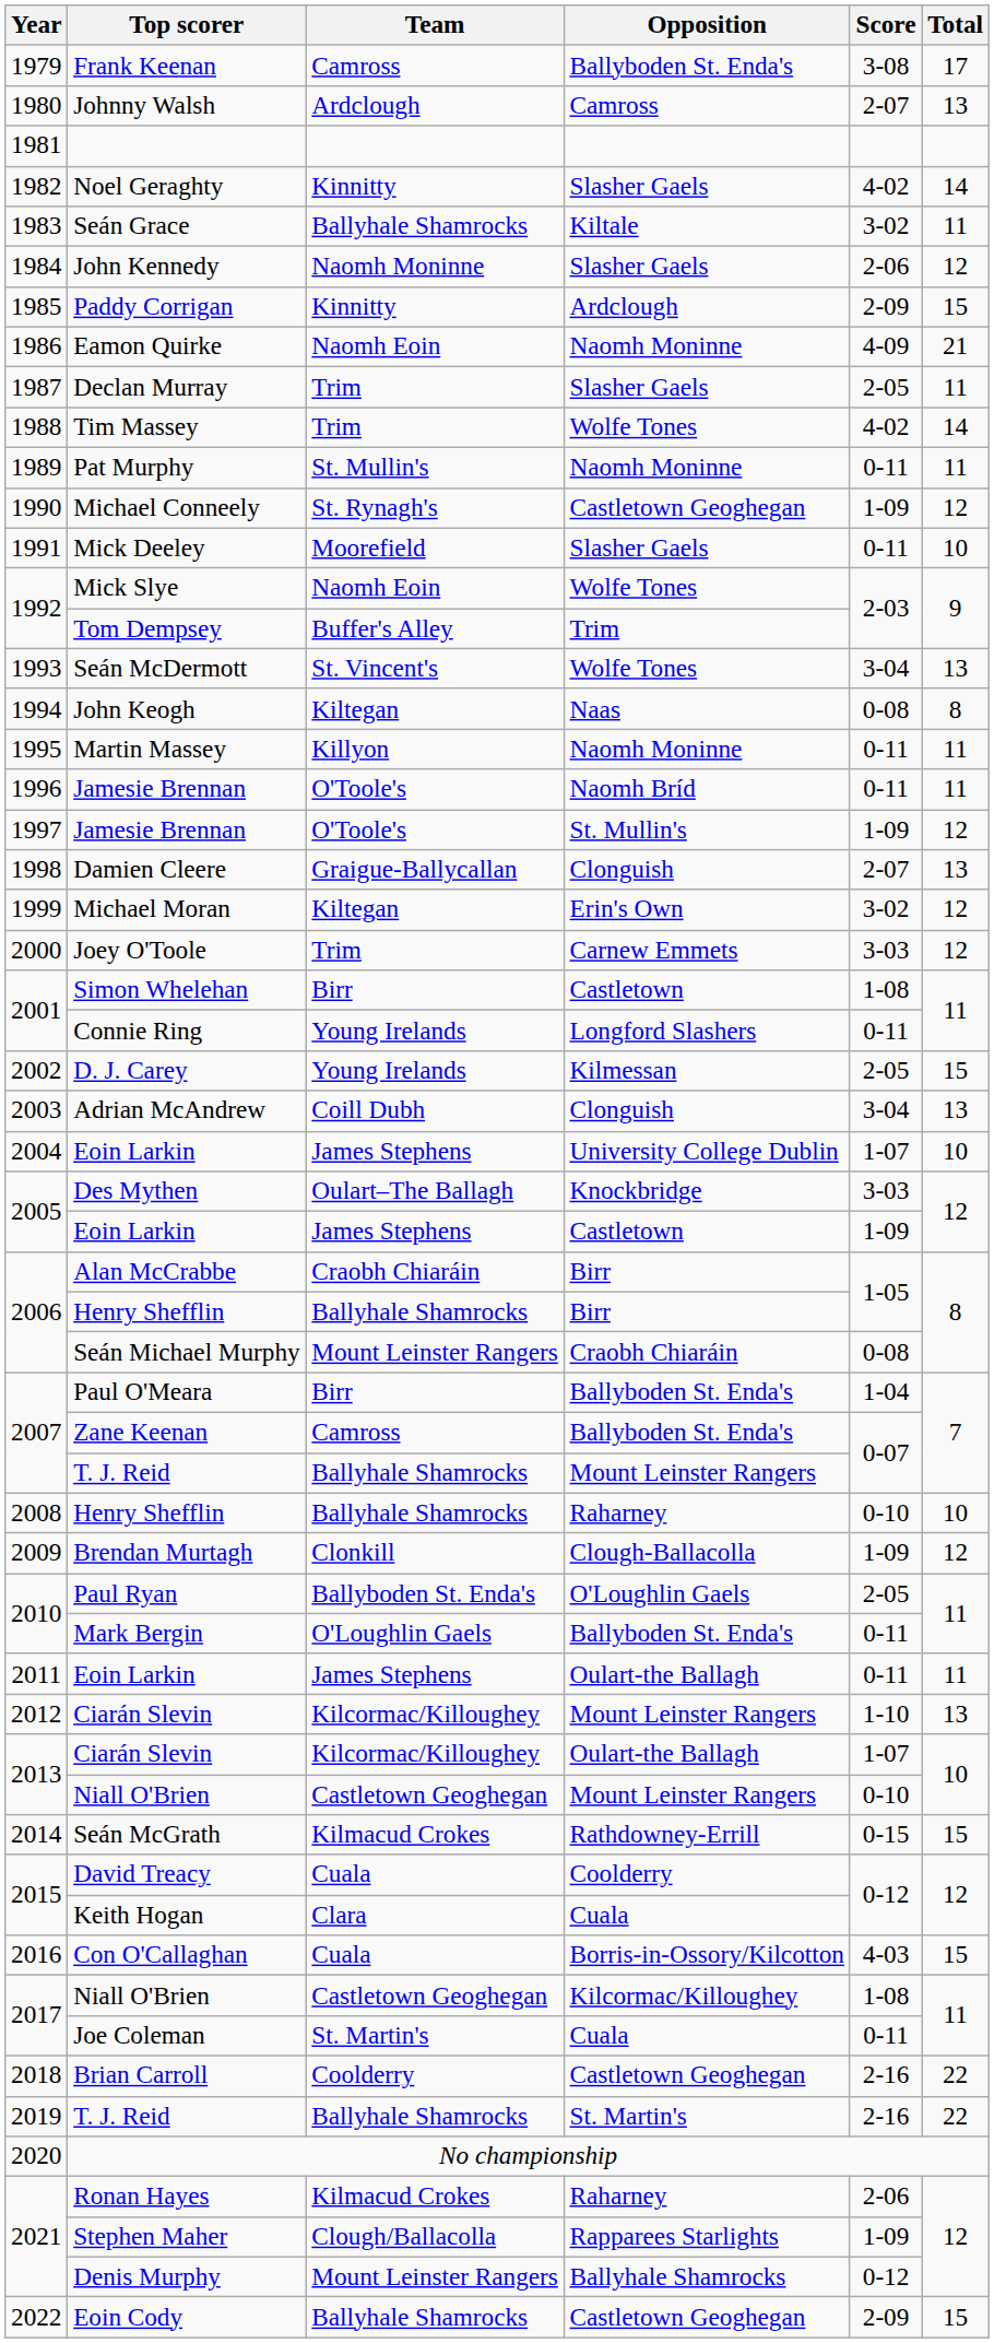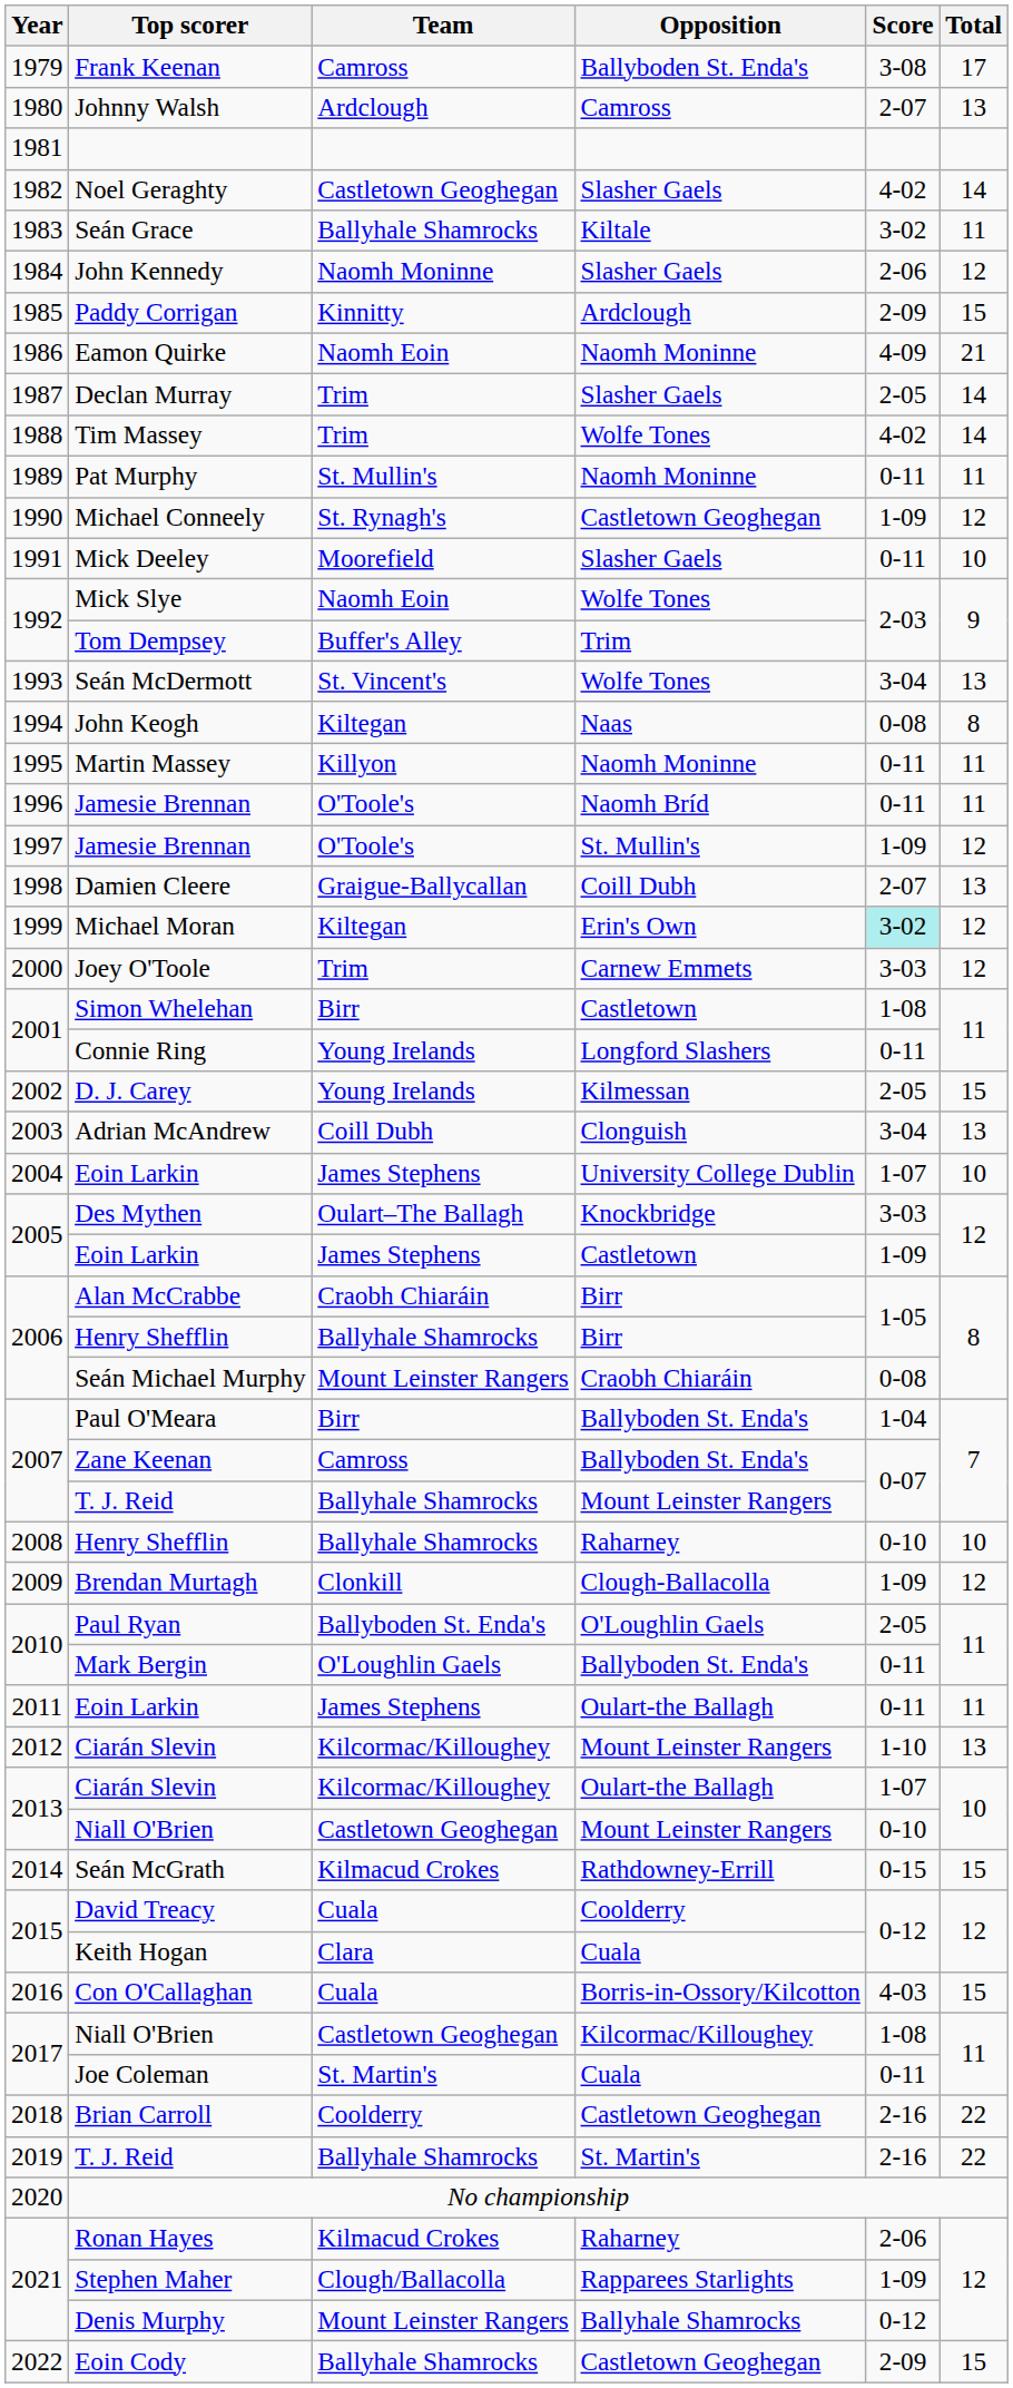Noel Geraghty | Team: Kinnitty -> Castletown Geoghegan
Declan Murray | Total: 11 -> 14
Damien Cleere | Opposition: Clonguish -> Coill Dubh
Michael Moran | Score: no background -> paleturquoise background
